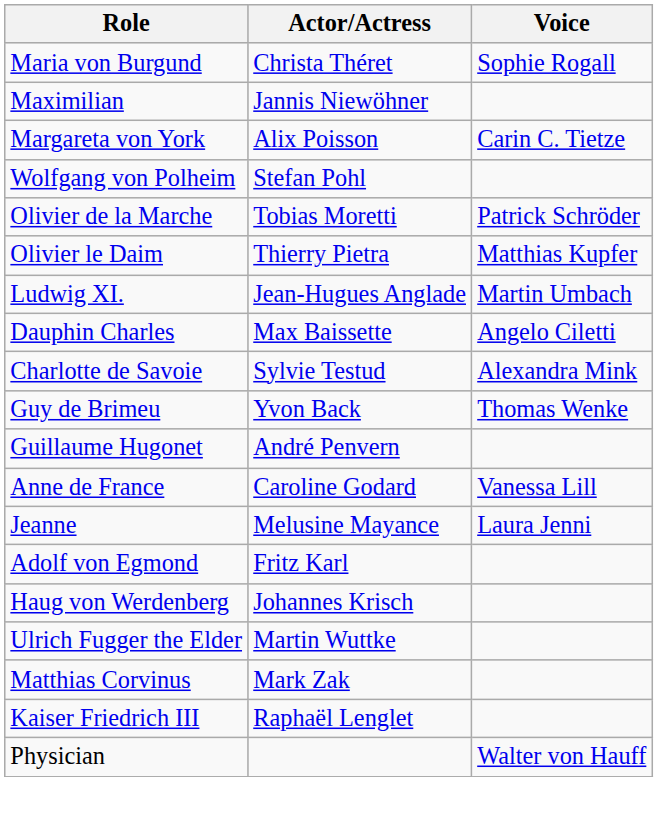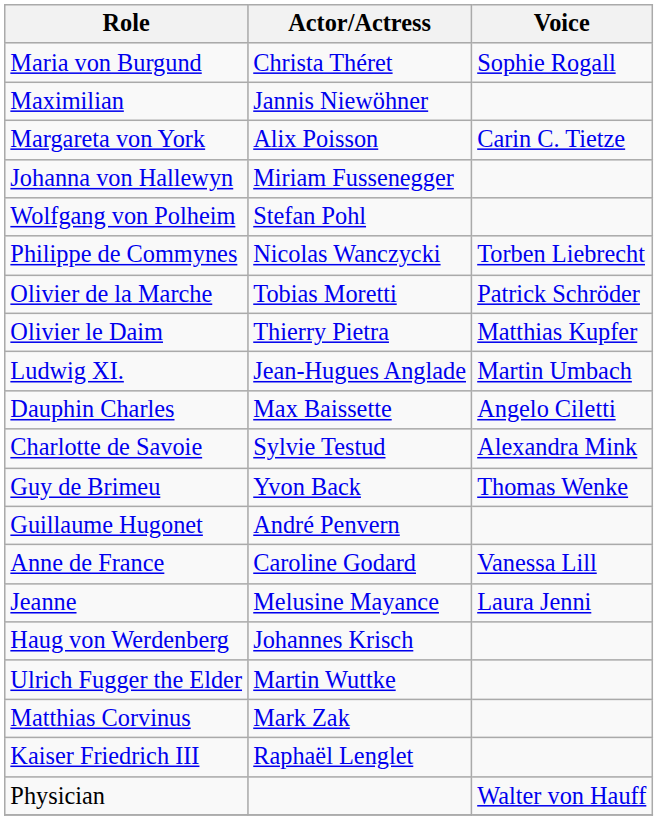+ row: Johanna von Hallewyn | Miriam Fussenegger
+ row: Philippe de Commynes | Nicolas Wanczycki | Torben Liebrecht
- row: Adolf von Egmond | Fritz Karl
